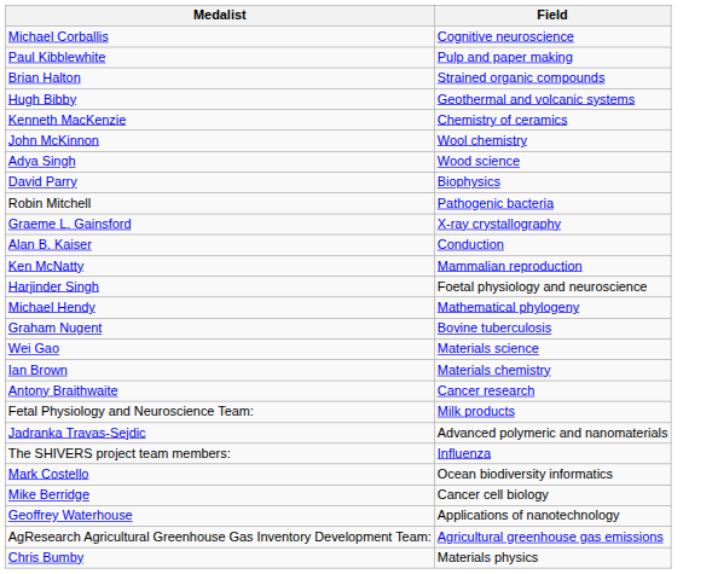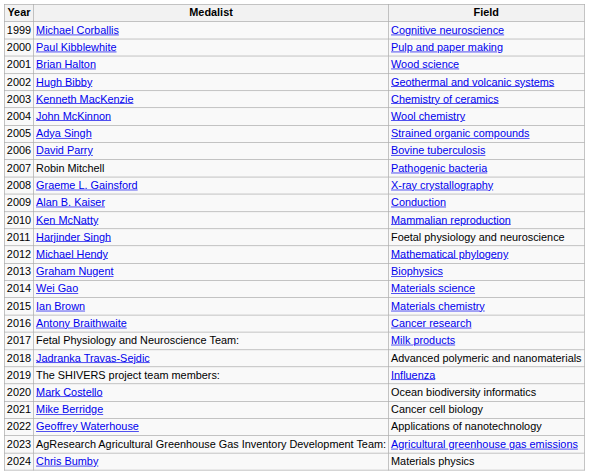+ column: Year | 1999 | 2000 | 2001 | 2002 | 2003 | 2004 | 2005 | 2006 | 2007 | 2008 | 2009 | 2010 | 2011 | 2012 | 2013 | 2014 | 2015 | 2016 | 2017 | 2018 | 2019 | 2020 | 2021 | 2022 | 2023 | 2024
Brian Halton | Field: Strained organic compounds -> Wood science
Adya Singh | Field: Wood science -> Strained organic compounds
David Parry | Field: Biophysics -> Bovine tuberculosis
Graham Nugent | Field: Bovine tuberculosis -> Biophysics
